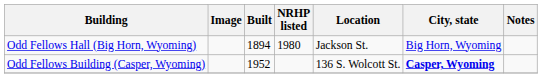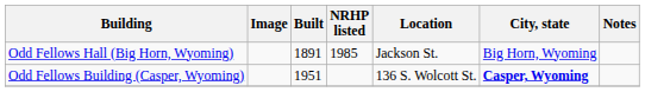Odd Fellows Hall (Big Horn, Wyoming) | Built: 1894 -> 1891
Odd Fellows Hall (Big Horn, Wyoming) | NRHP listed: 1980 -> 1985
Odd Fellows Building (Casper, Wyoming) | Built: 1952 -> 1951
